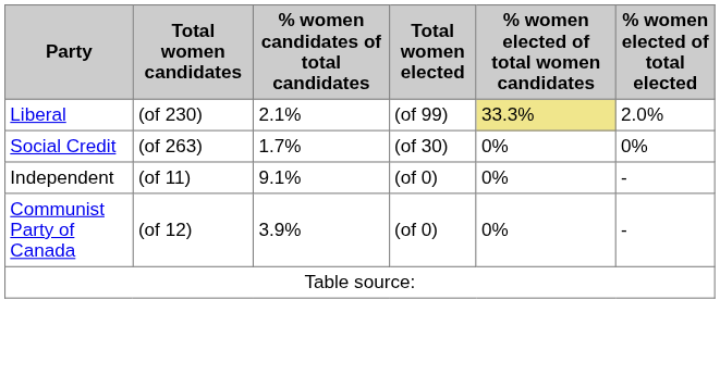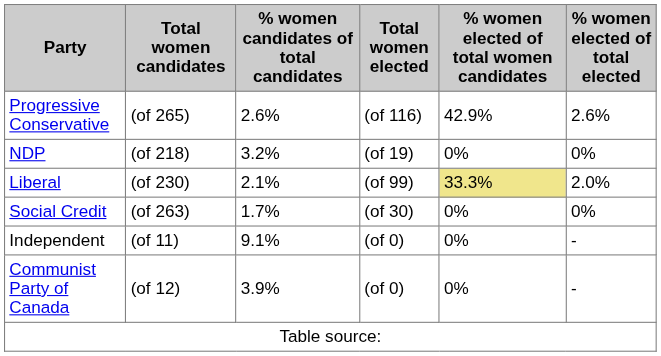+ row: Progressive Conservative | (of 265) | 2.6% | (of 116) | 42.9% | 2.6%
+ row: NDP | (of 218) | 3.2% | (of 19) | 0% | 0%
